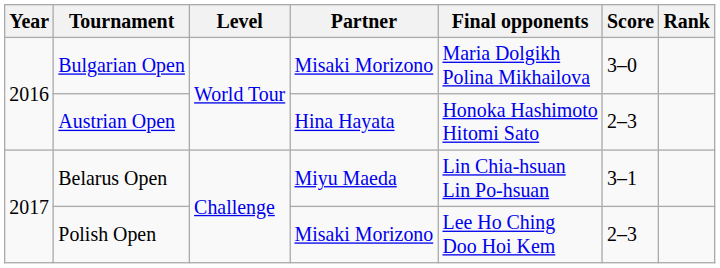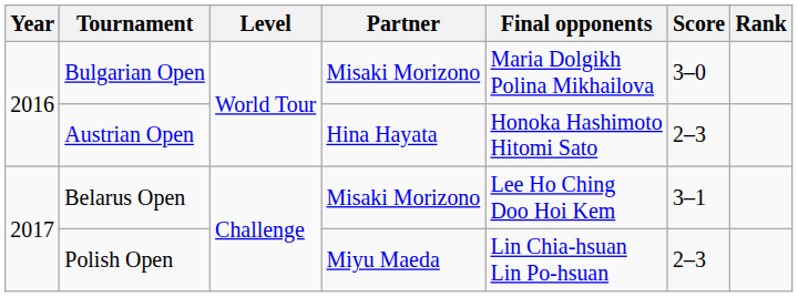Belarus Open | Partner: Miyu Maeda -> Misaki Morizono
Belarus Open | Final opponents: Lin Chia-hsuan Lin Po-hsuan -> Lee Ho Ching Doo Hoi Kem
Polish Open | Partner: Misaki Morizono -> Miyu Maeda
Polish Open | Final opponents: Lee Ho Ching Doo Hoi Kem -> Lin Chia-hsuan Lin Po-hsuan
